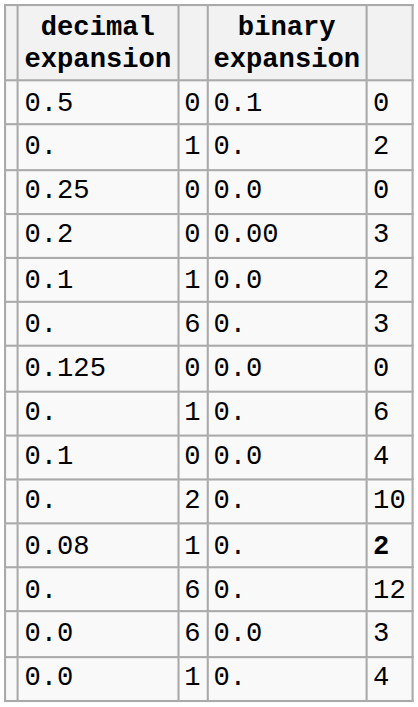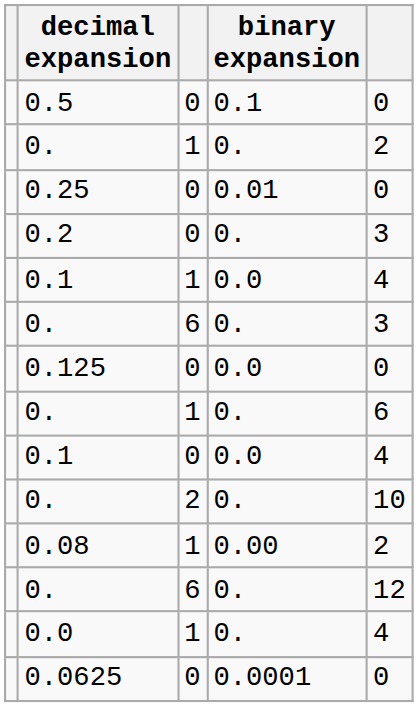0.25 | binary expansion: 0.0 -> 0.01
0.2 | binary expansion: 0.00 -> 0.
0.1 / 1 | column 5: 2 -> 4
0.08 | binary expansion: 0. -> 0.00
0.08 | column 5: bold -> normal
- row: 0.0 | 6 | 0.0 | 3
+ row: 0.0625 | 0 | 0.0001 | 0
